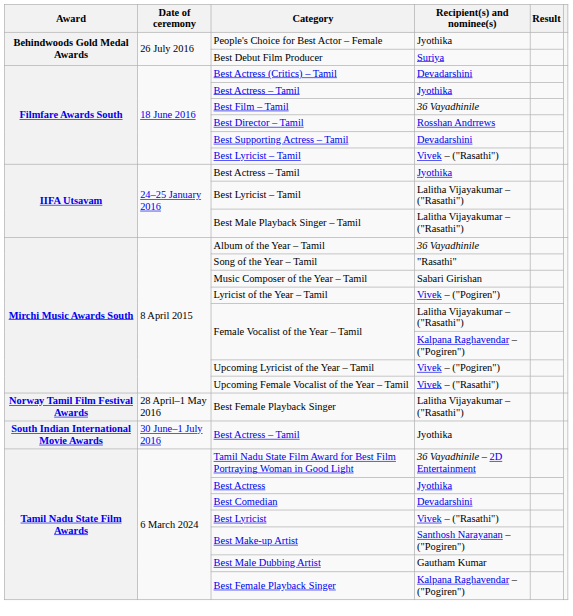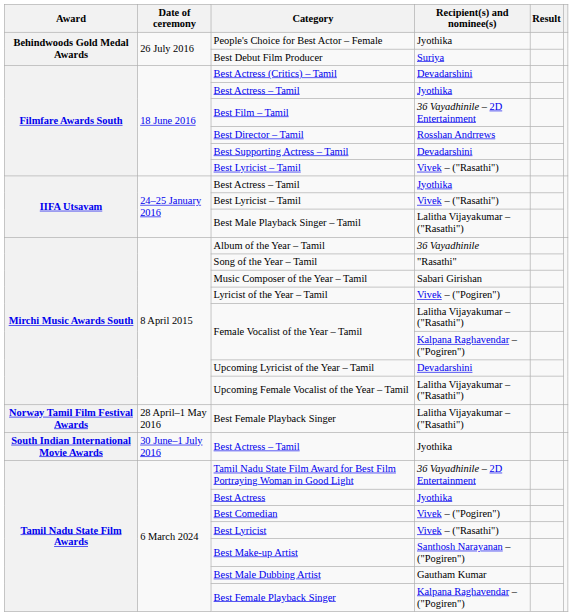Best Film – Tamil | Recipient(s) and nominee(s): 36 Vayadhinile -> 36 Vayadhinile – 2D Entertainment
IIFA Utsavam / Best Lyricist – Tamil | Recipient(s) and nominee(s): Lalitha Vijayakumar – ("Rasathi") -> Vivek – ("Rasathi")
Upcoming Lyricist of the Year – Tamil | Recipient(s) and nominee(s): Vivek – ("Pogiren") -> Devadarshini
Upcoming Female Vocalist of the Year – Tamil | Recipient(s) and nominee(s): Vivek – ("Rasathi") -> Lalitha Vijayakumar – ("Rasathi")
Best Comedian | Recipient(s) and nominee(s): Devadarshini -> Vivek – ("Pogiren")
